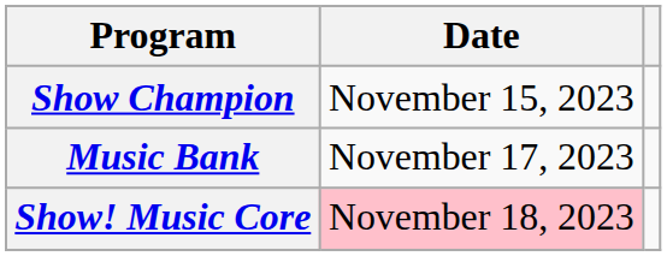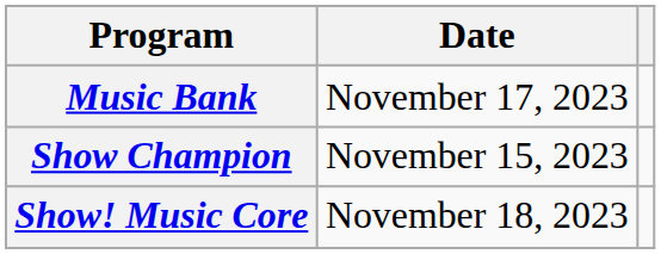rows swapped: Show Champion <-> Music Bank
Show! Music Core | Date: pink background -> no background
